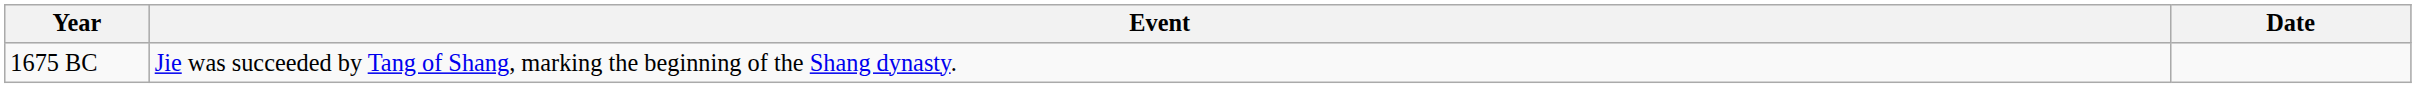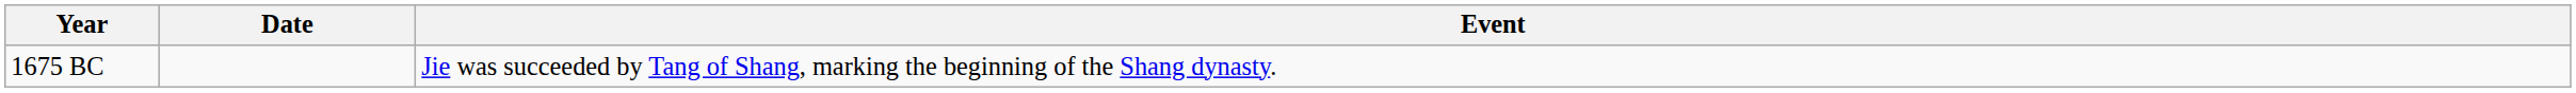columns swapped: Date <-> Event
